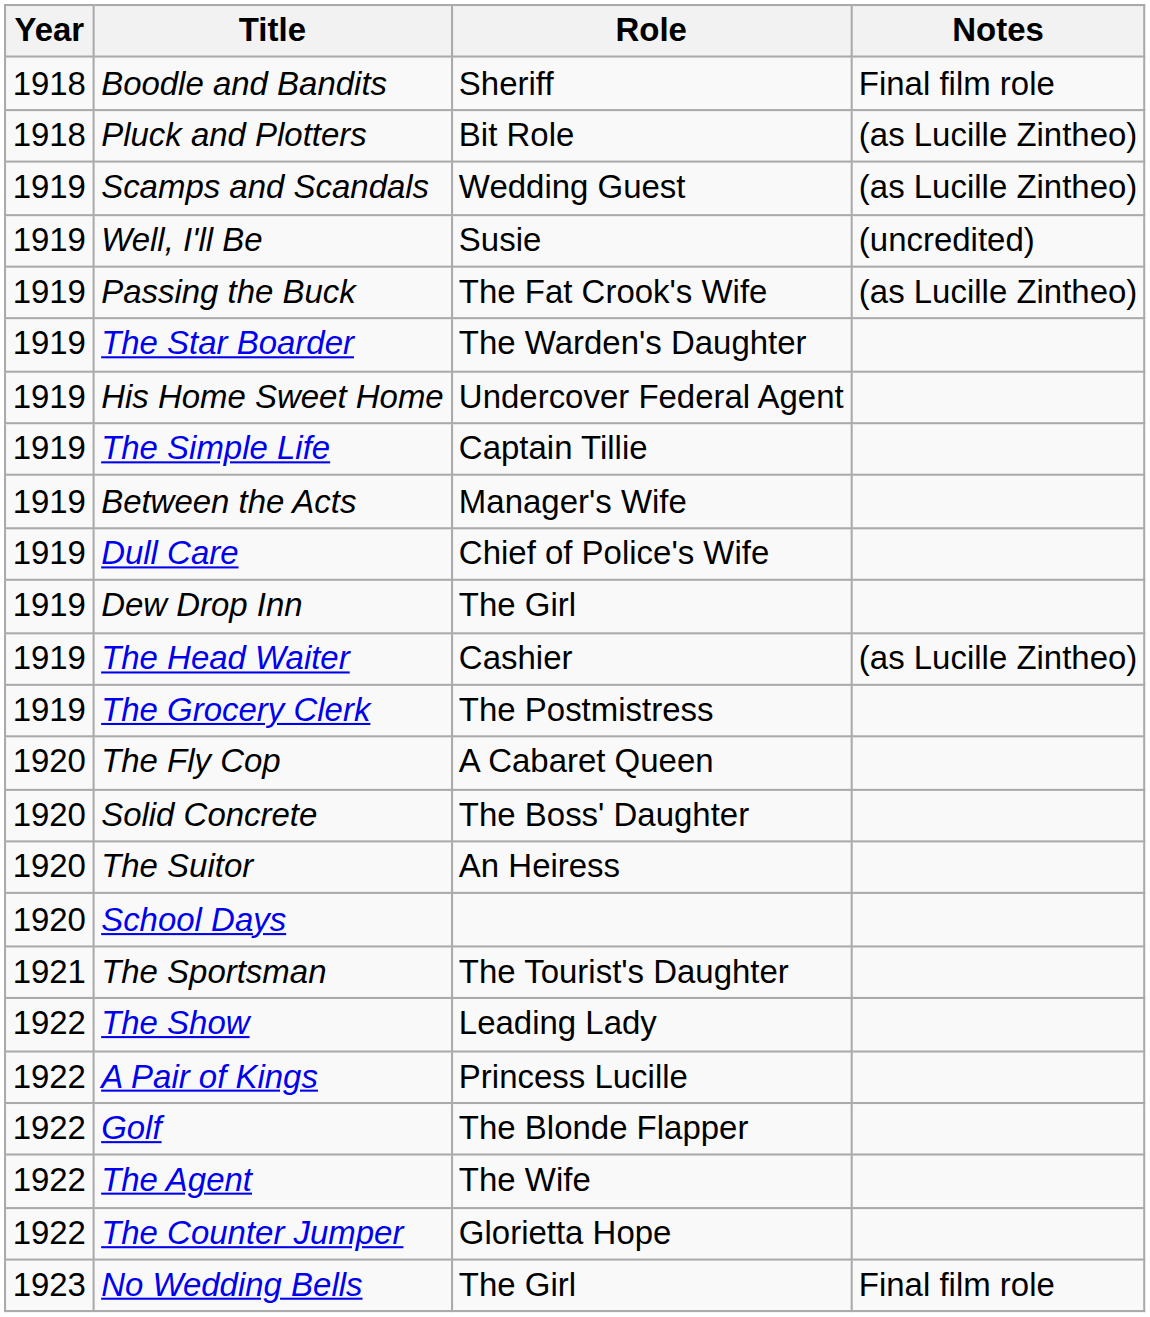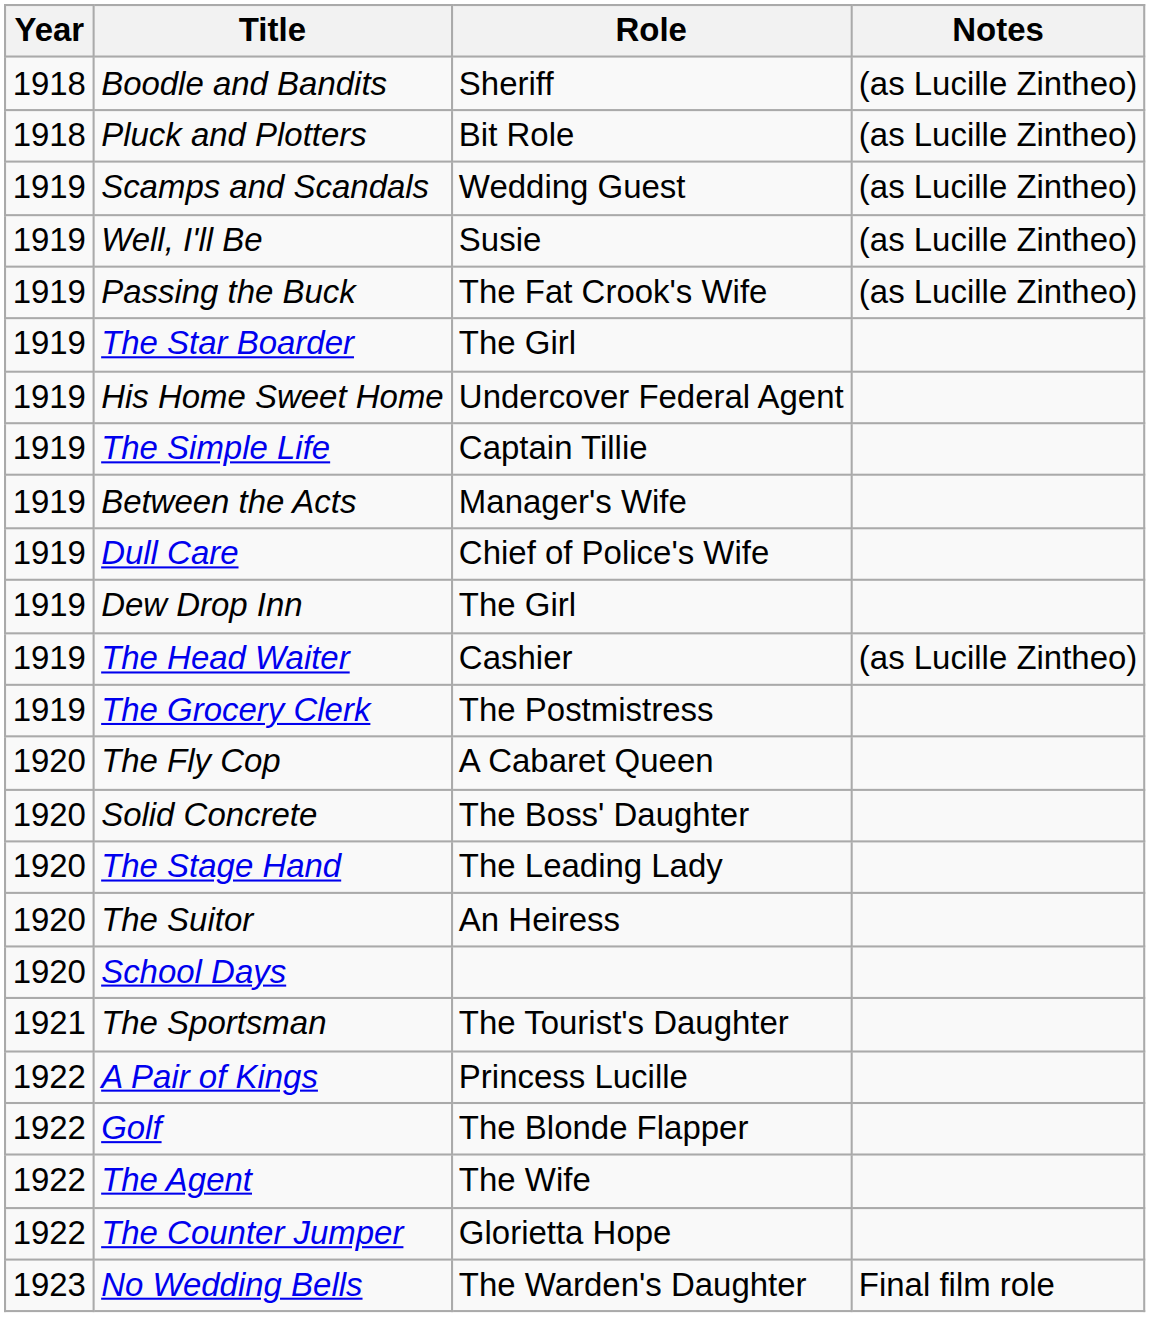Boodle and Bandits | Notes: Final film role -> (as Lucille Zintheo)
Well, I'll Be | Notes: (uncredited) -> (as Lucille Zintheo)
The Star Boarder | Role: The Warden's Daughter -> The Girl
+ row: 1920 | The Stage Hand | The Leading Lady
- row: 1922 | The Show | Leading Lady
No Wedding Bells | Role: The Girl -> The Warden's Daughter
